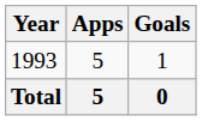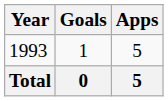columns swapped: Apps <-> Goals
